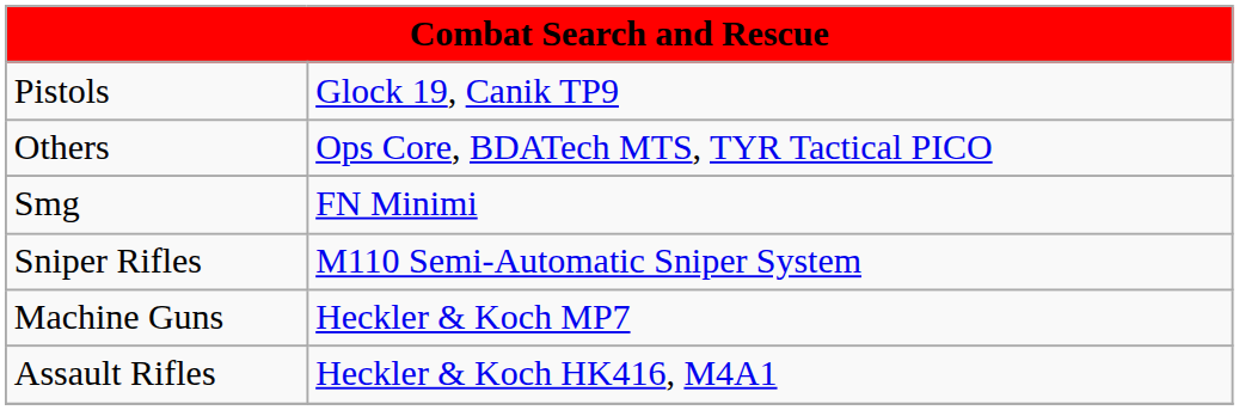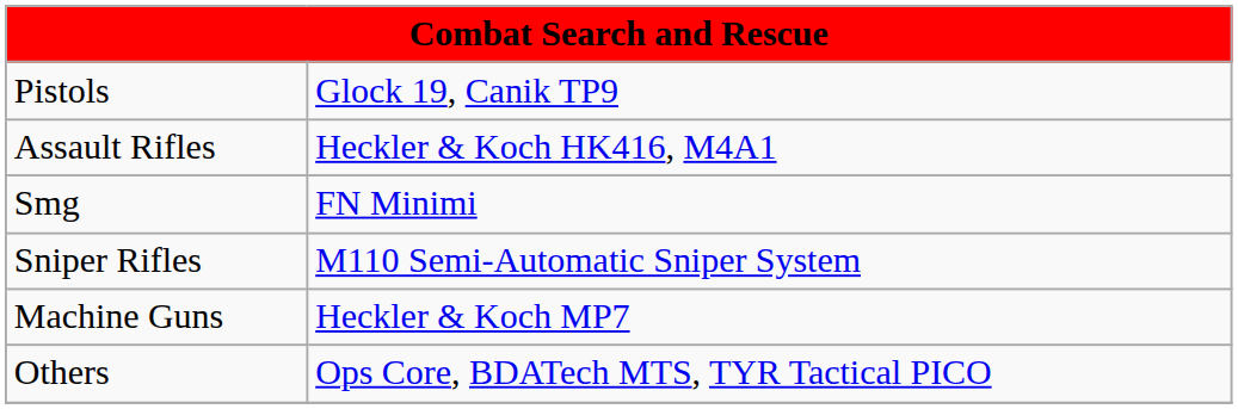rows swapped: Assault Rifles <-> Others
